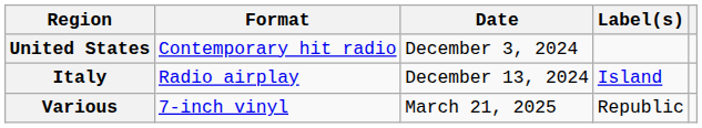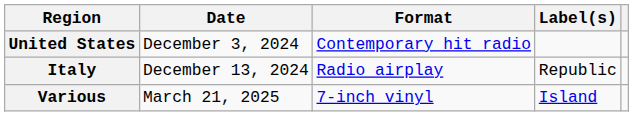columns swapped: Date <-> Format
Italy | Label(s): Island -> Republic
Various | Label(s): Republic -> Island
